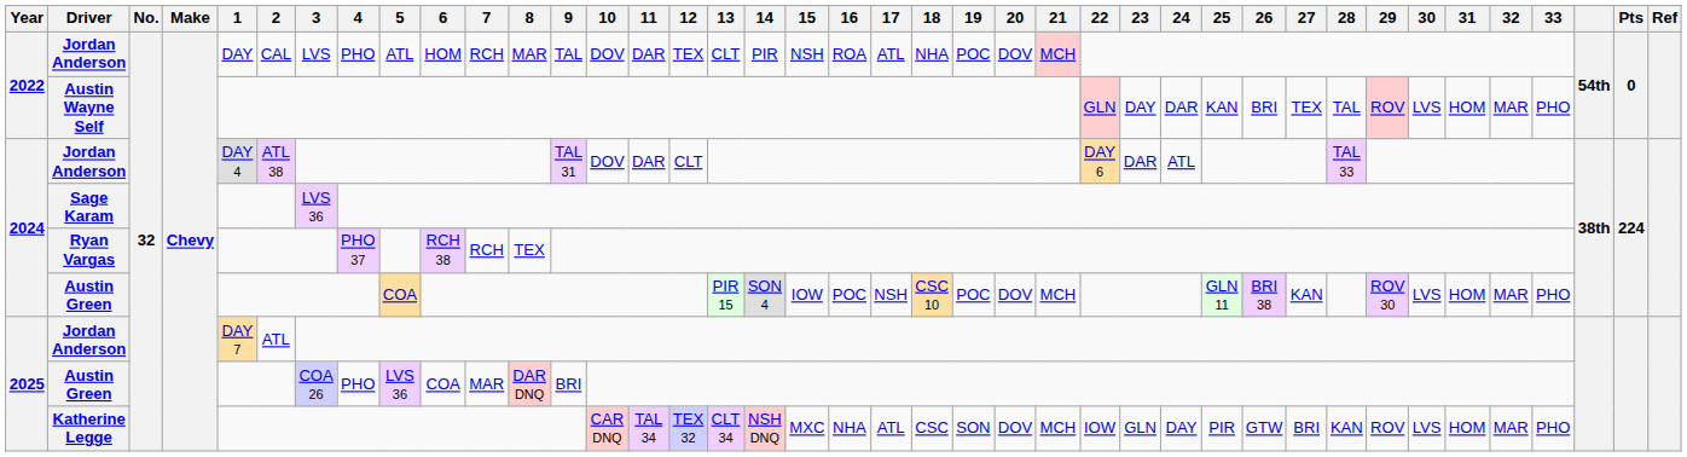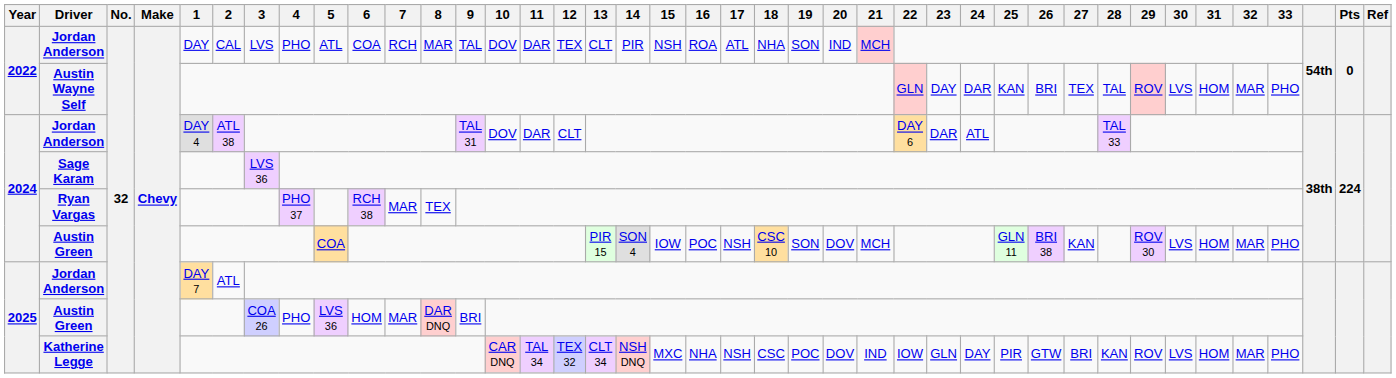2022 / Jordan Anderson | 6: HOM -> COA
2022 / Jordan Anderson | 19: POC -> SON
2022 / Jordan Anderson | 20: DOV -> IND
Ryan Vargas | 7: RCH -> MAR
2024 / Austin Green | 19: POC -> SON
2025 / Austin Green | 6: COA -> HOM
Katherine Legge | 17: ATL -> NSH
Katherine Legge | 19: SON -> POC
Katherine Legge | 21: MCH -> IND
